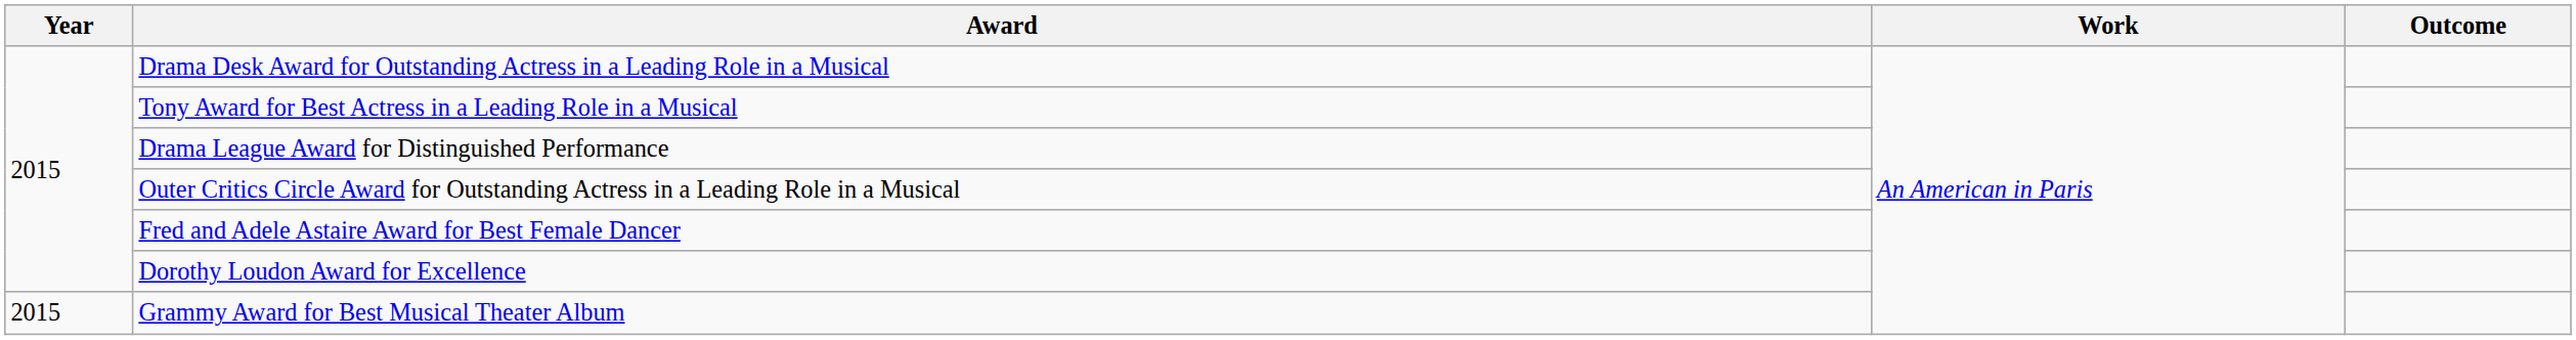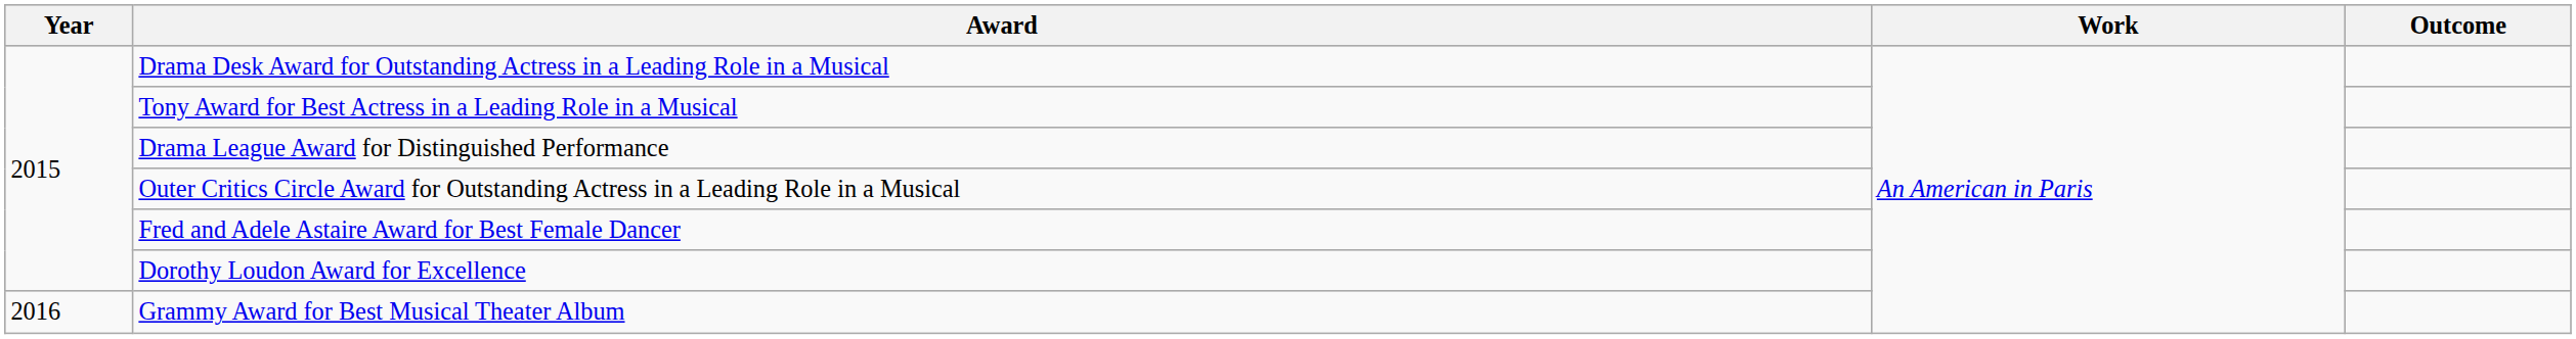Grammy Award for Best Musical Theater Album | Year: 2015 -> 2016
